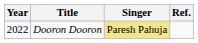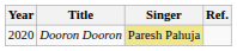Dooron Dooron | Year: 2022 -> 2020
